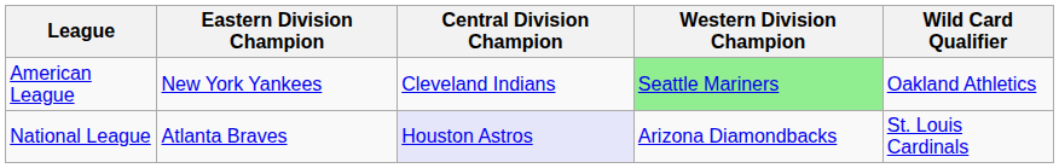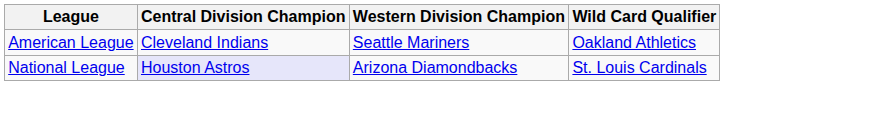- column: Eastern Division Champion | New York Yankees | Atlanta Braves
American League | Western Division Champion: lightgreen background -> no background
